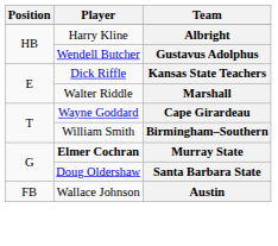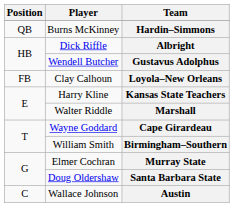+ row: QB | Burns McKinney | Hardin–Simmons
Albright | Player: Harry Kline -> Dick Riffle
+ row: FB | Clay Calhoun | Loyola–New Orleans
Kansas State Teachers | Player: Dick Riffle -> Harry Kline
Murray State | Player: bold -> normal
Austin | Position: FB -> C
